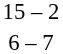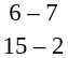rows swapped: 15 – 2 <-> 6 – 7
